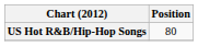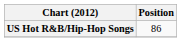US Hot R&B/Hip-Hop Songs | Position: 80 -> 86
